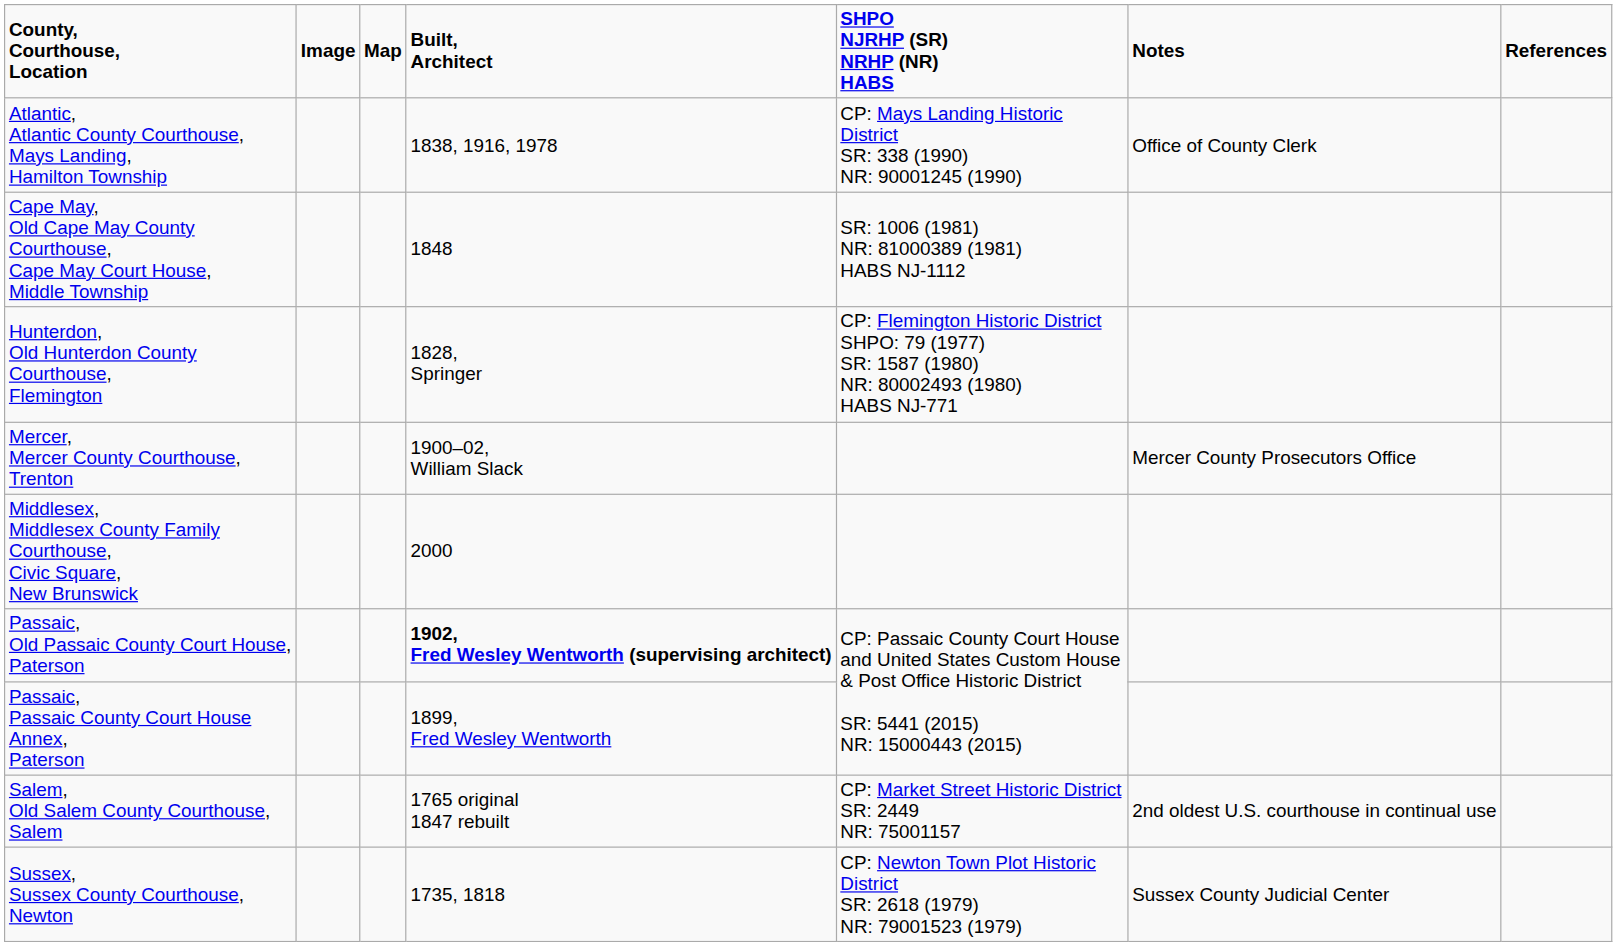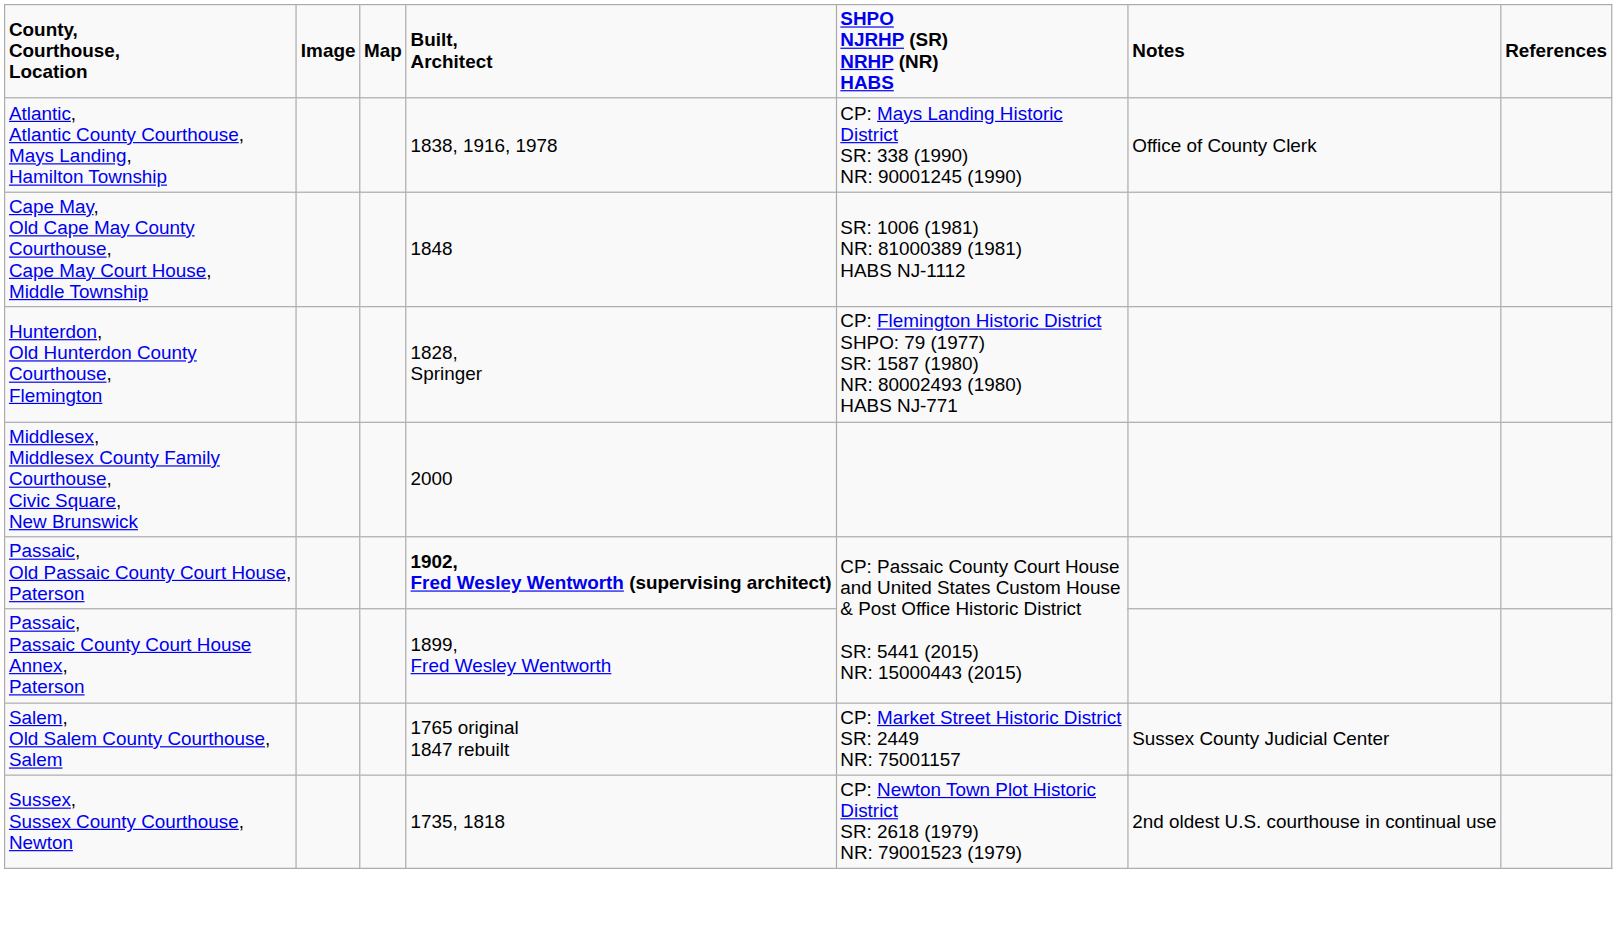- row: Mercer, Mercer County Courthouse, Trenton | 1900–02, William Slack | Mercer County Prosecutors Office
Salem, Old Salem County Courthouse, Salem | Notes: 2nd oldest U.S. courthouse in continual use -> Sussex County Judicial Center
Sussex, Sussex County Courthouse, Newton | Notes: Sussex County Judicial Center -> 2nd oldest U.S. courthouse in continual use
